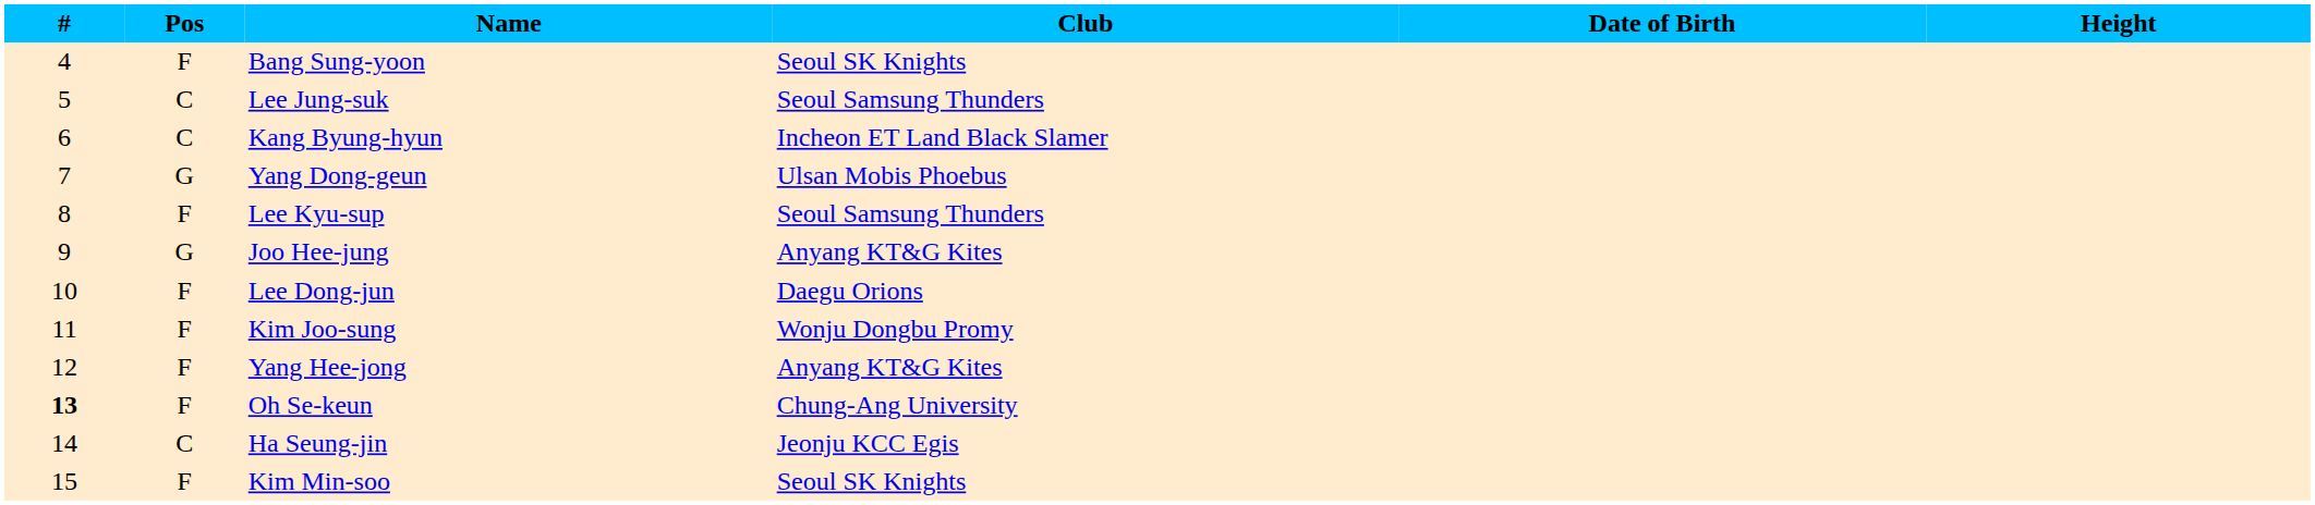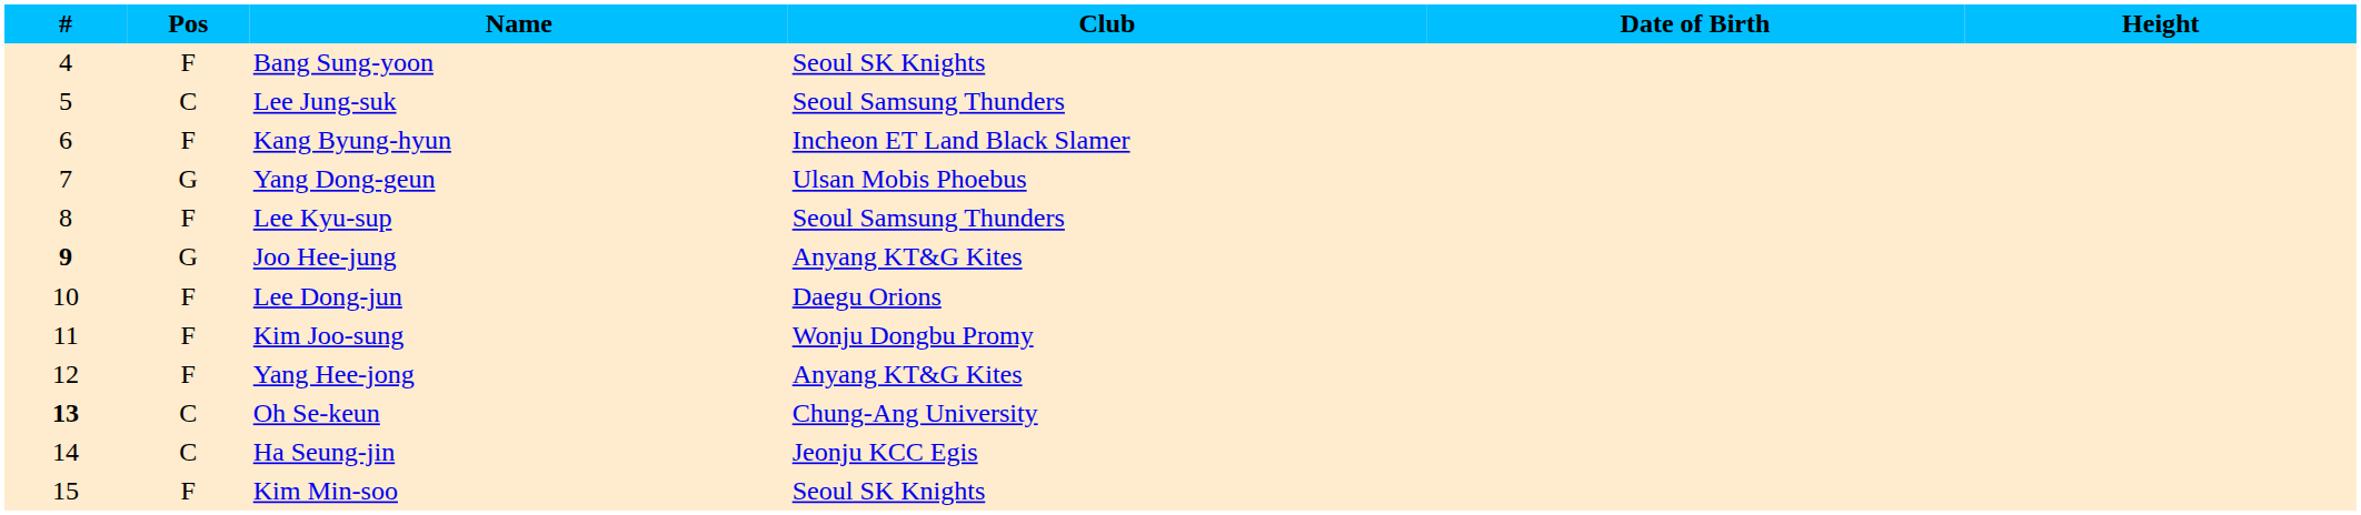Kang Byung-hyun | Pos: C -> F
Joo Hee-jung | #: normal -> bold
Oh Se-keun | Pos: F -> C
